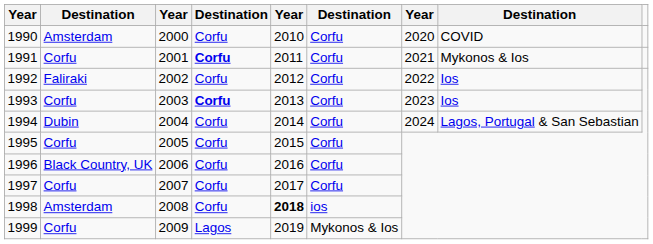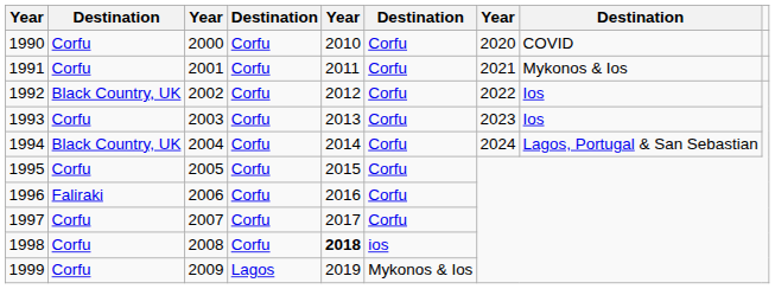1990 | column 2: Amsterdam -> Corfu
1991 | column 4: bold -> normal
1992 | column 2: Faliraki -> Black Country, UK
1993 | column 4: bold -> normal
1994 | column 2: Dubin -> Black Country, UK
1996 | column 2: Black Country, UK -> Faliraki
1998 | column 2: Amsterdam -> Corfu
